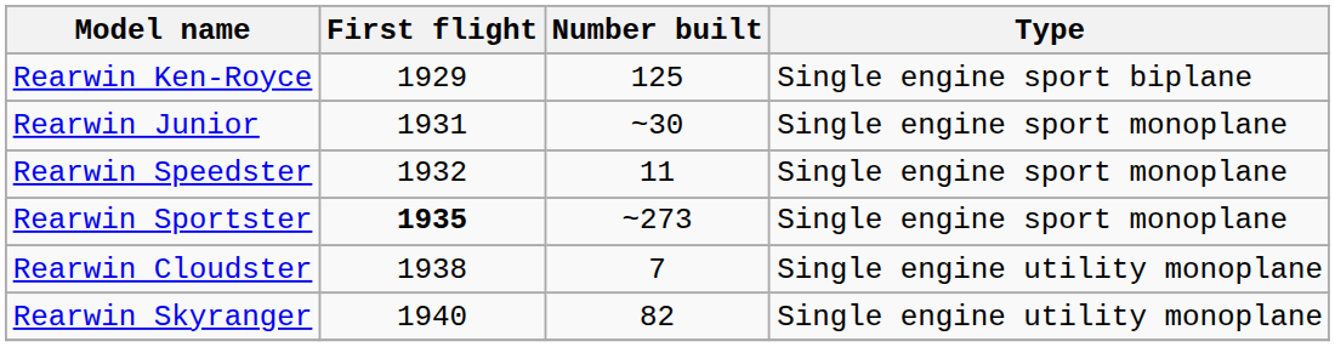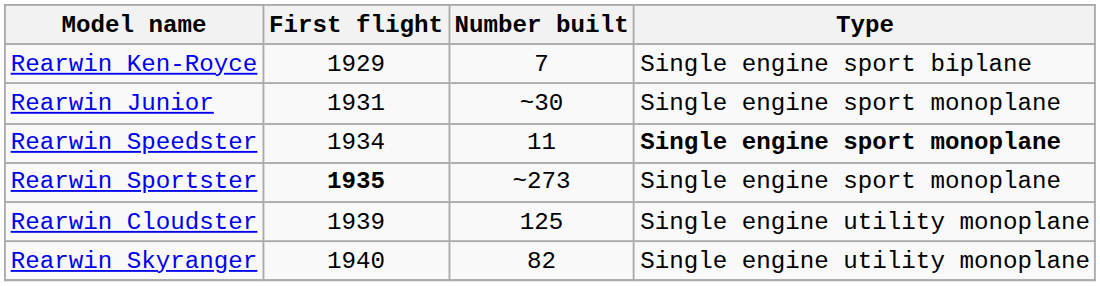Rearwin Ken-Royce | Number built: 125 -> 7
Rearwin Speedster | First flight: 1932 -> 1934
Rearwin Speedster | Type: normal -> bold
Rearwin Cloudster | First flight: 1938 -> 1939
Rearwin Cloudster | Number built: 7 -> 125
